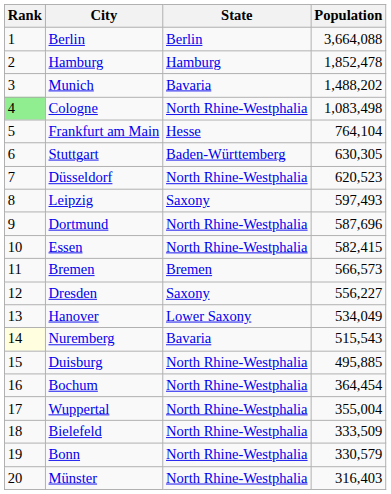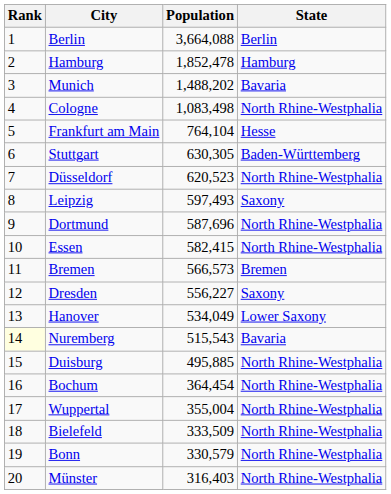columns swapped: Population <-> State
Cologne | Rank: lightgreen background -> no background
